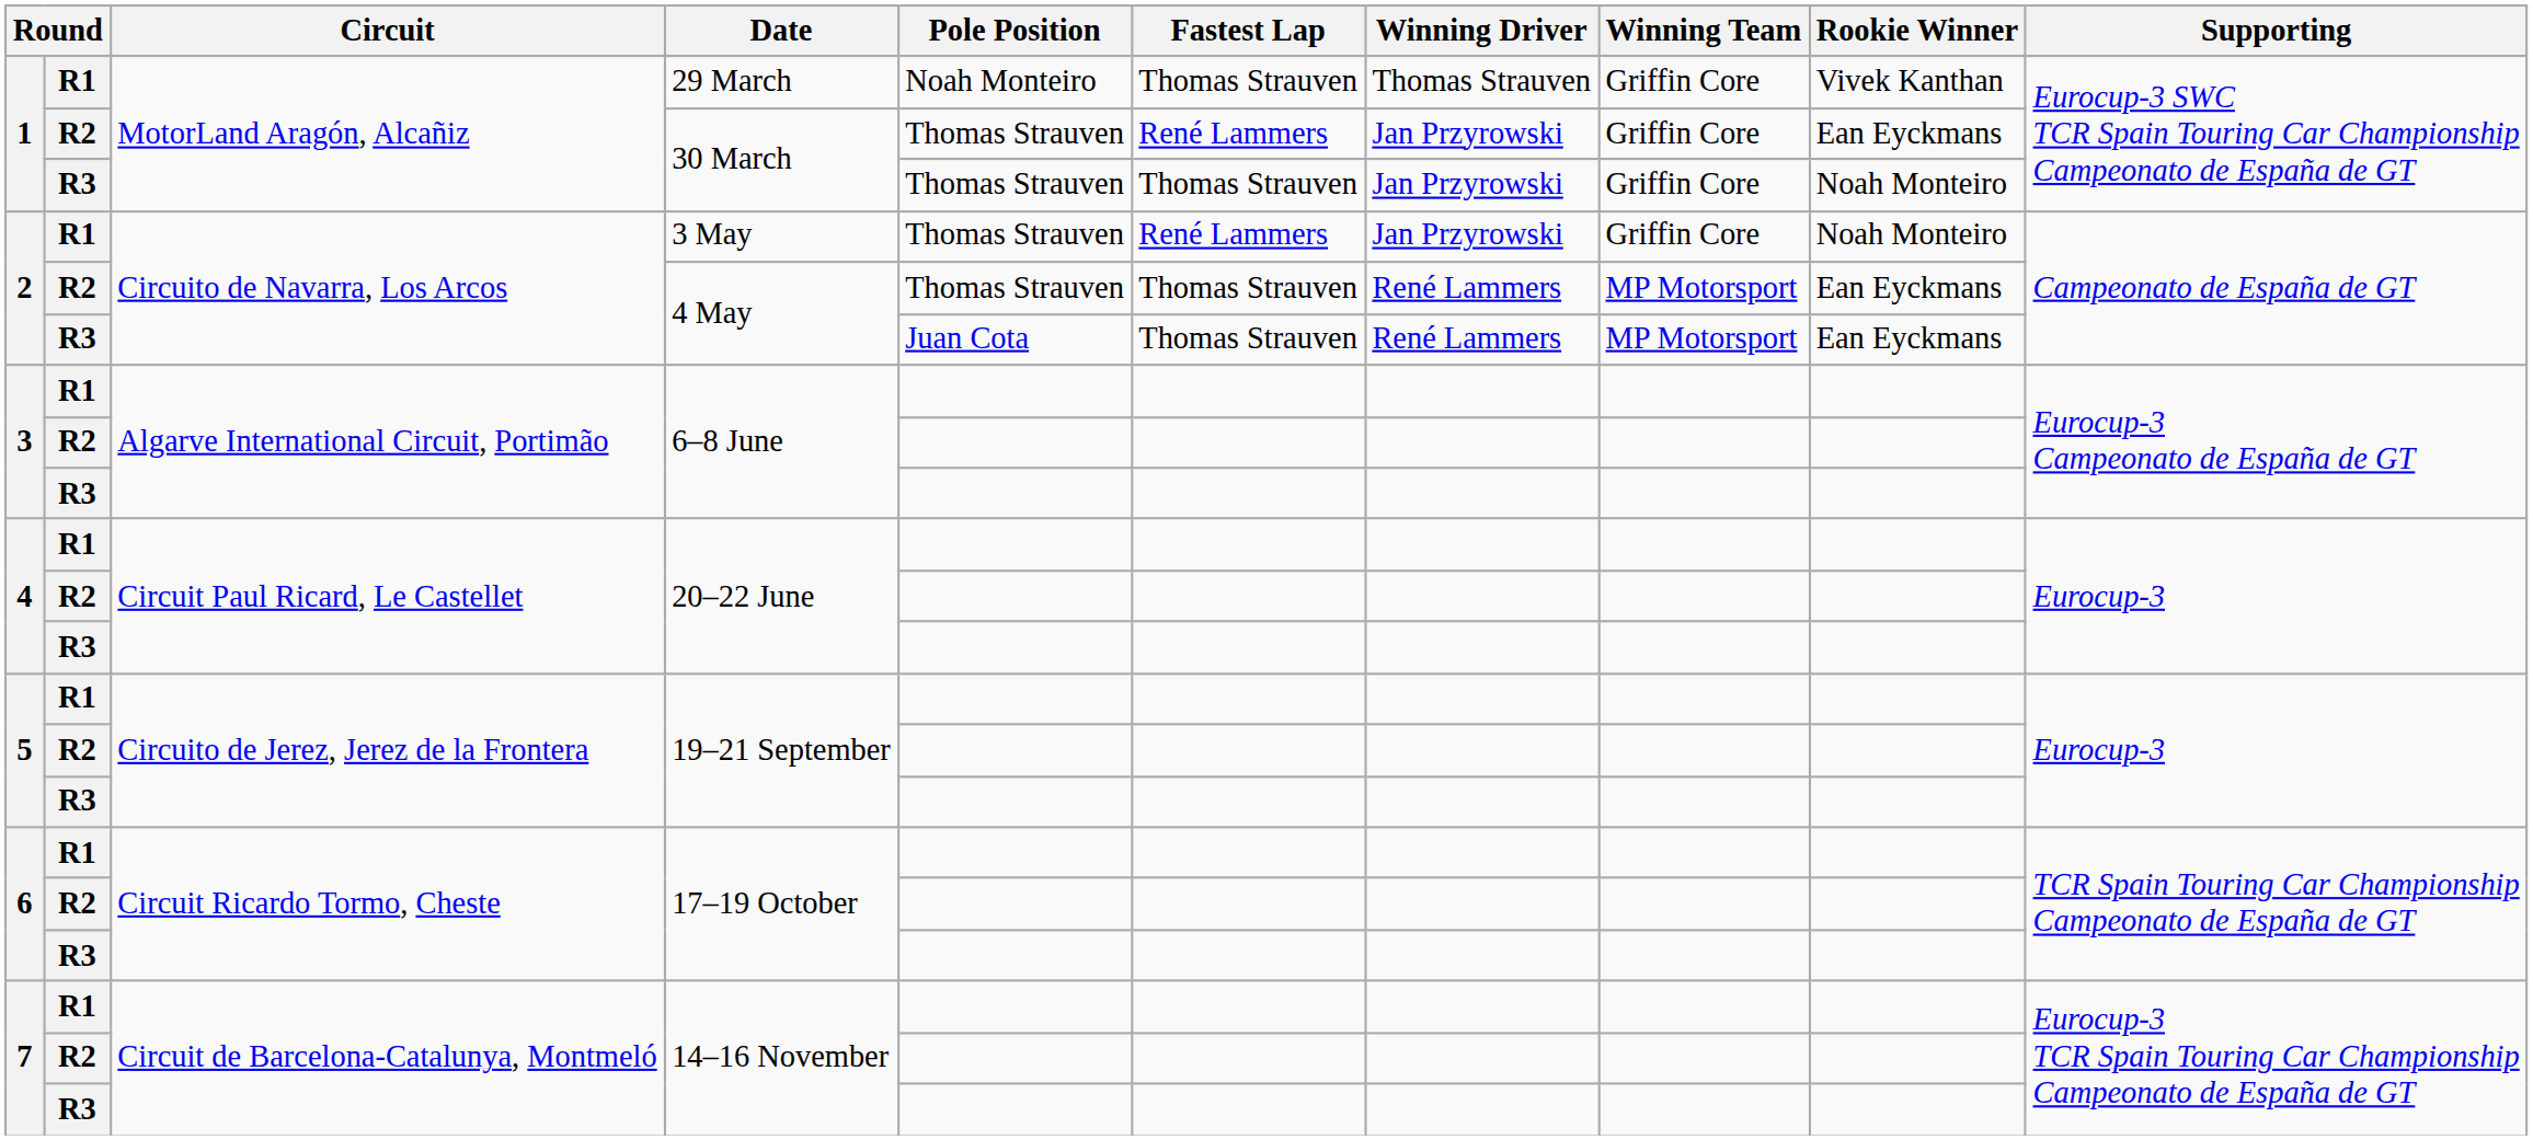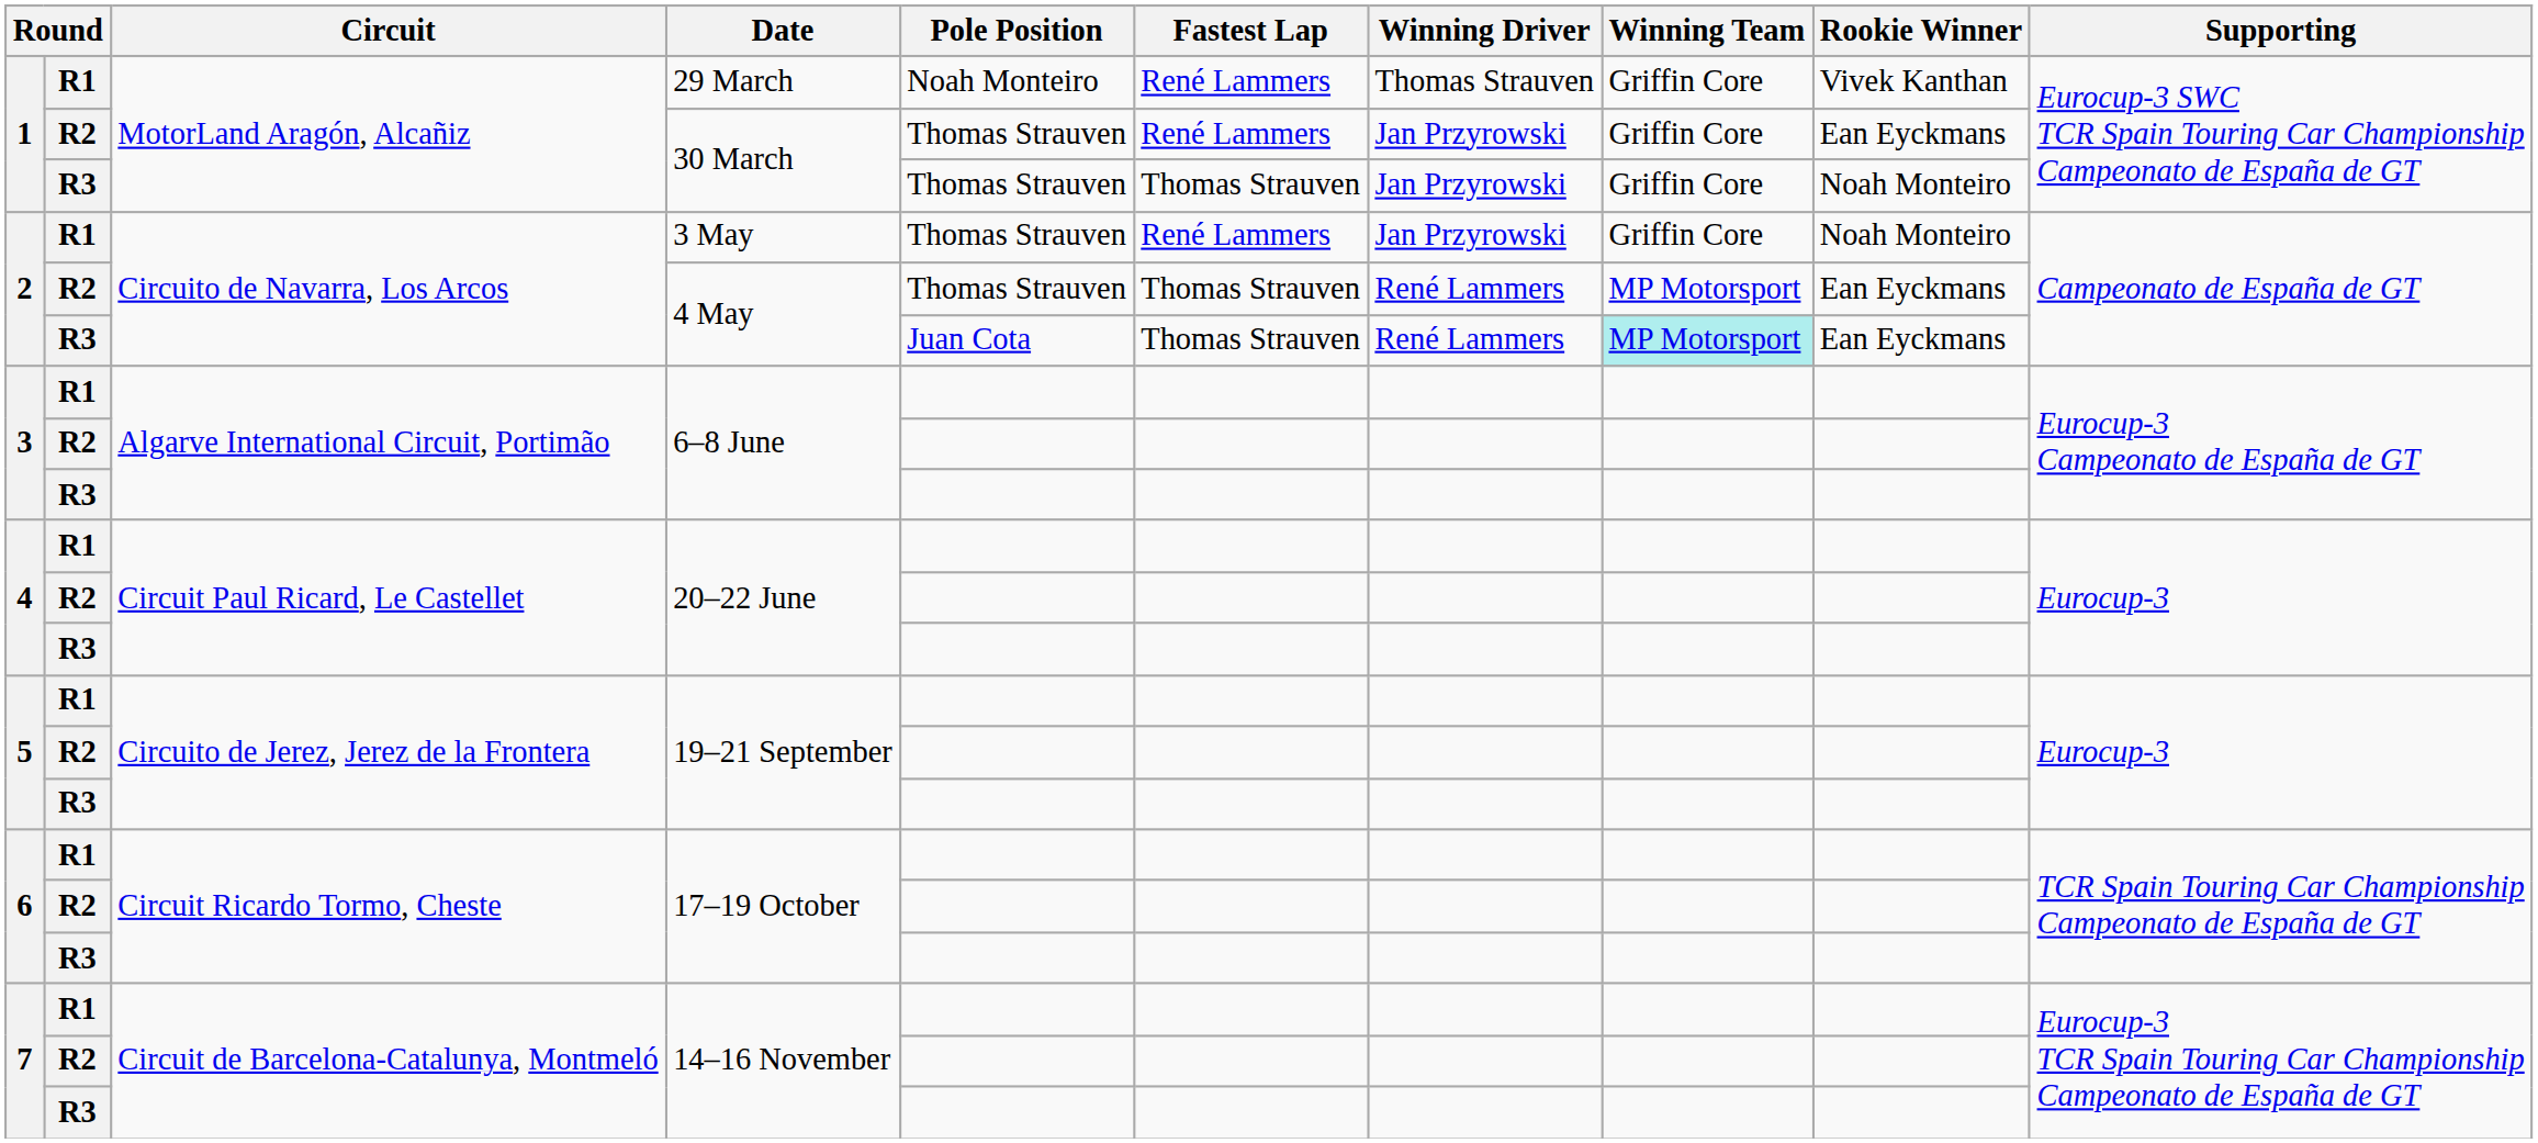29 March | Fastest Lap: Thomas Strauven -> René Lammers
R3 / 4 May | Winning Team: no background -> paleturquoise background
